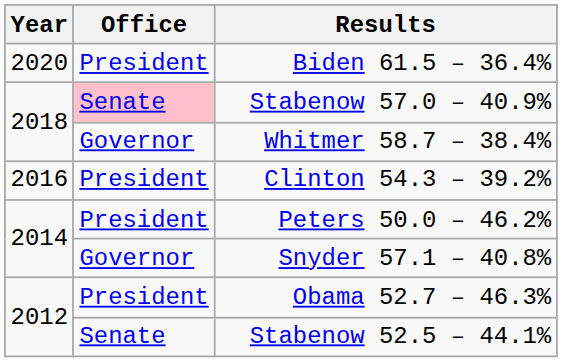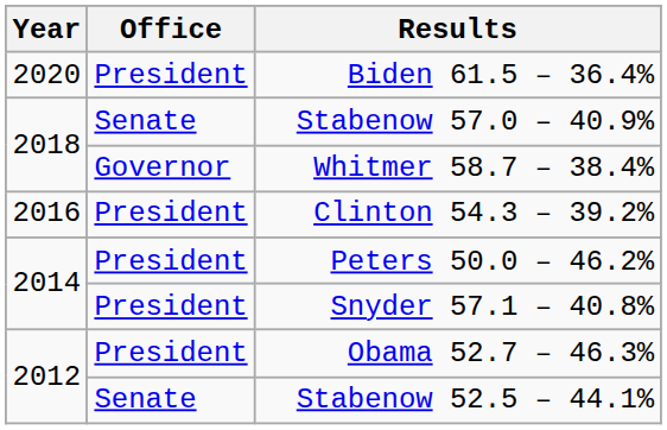Stabenow 57.0 – 40.9% | Office: pink background -> no background
Snyder 57.1 – 40.8% | Office: Governor -> President
